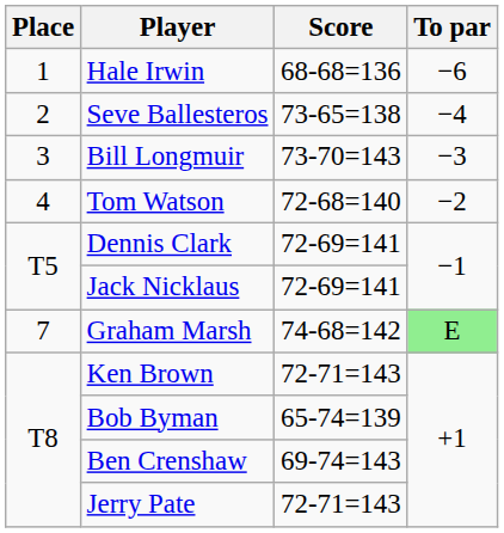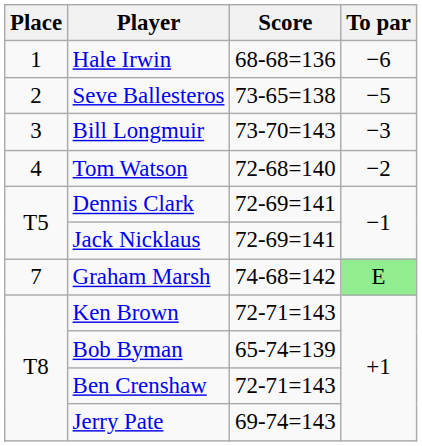Seve Ballesteros | To par: −4 -> −5
Ben Crenshaw | Score: 69-74=143 -> 72-71=143
Jerry Pate | Score: 72-71=143 -> 69-74=143
